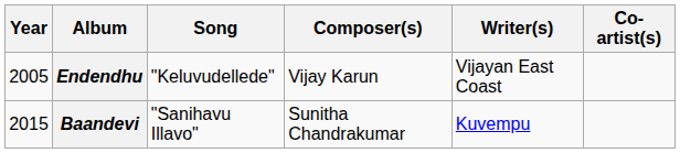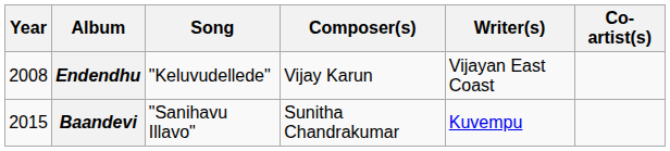Endendhu | Year: 2005 -> 2008
